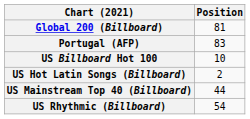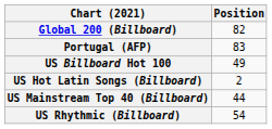Global 200 (Billboard) | Position: 81 -> 82
US Billboard Hot 100 | Position: 10 -> 49
